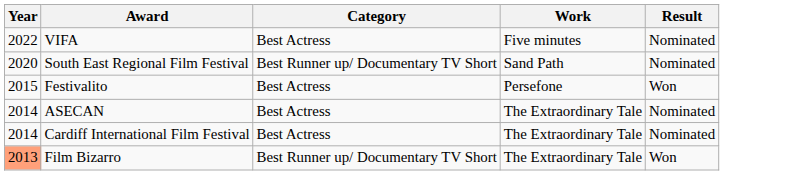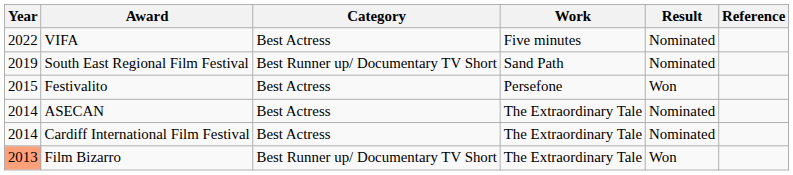+ column: Reference
South East Regional Film Festival | Year: 2020 -> 2019
